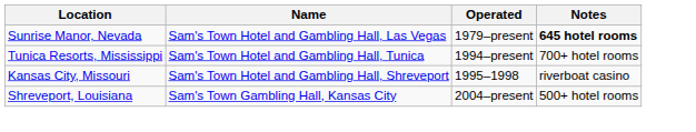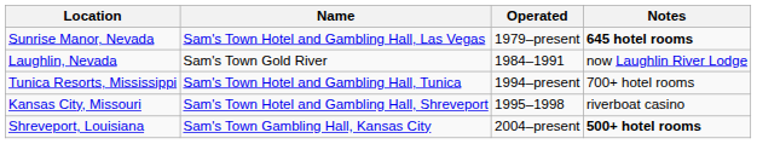+ row: Laughlin, Nevada | Sam's Town Gold River | 1984–1991 | now Laughlin River Lodge
Shreveport, Louisiana | Notes: normal -> bold
